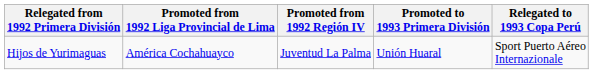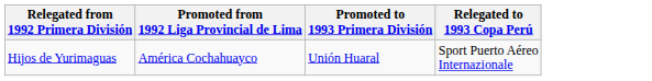- column: Promoted from 1992 Región IV | Juventud La Palma
